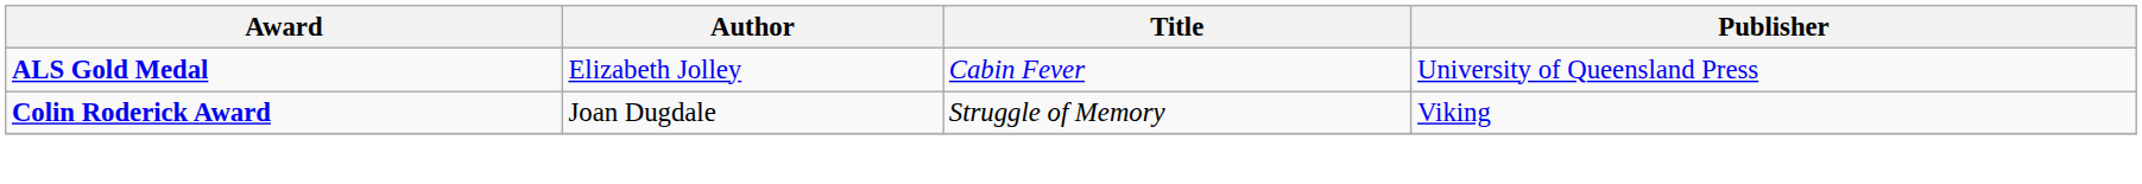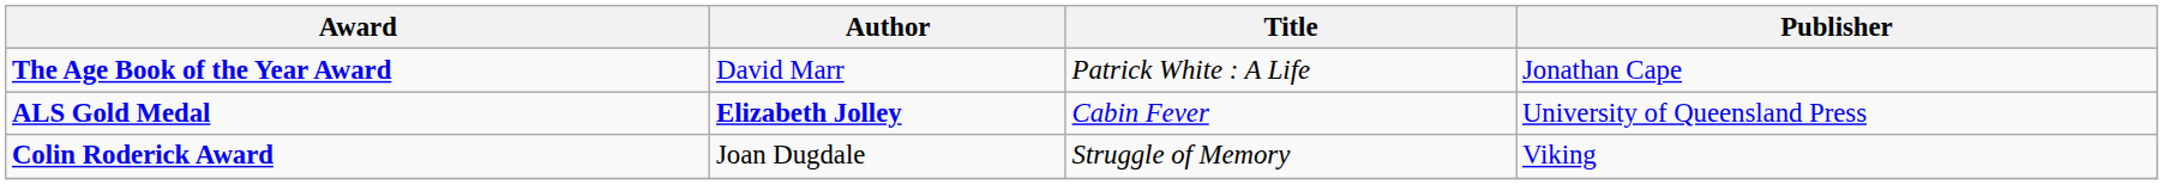+ row: The Age Book of the Year Award | David Marr | Patrick White : A Life | Jonathan Cape
ALS Gold Medal | Author: normal -> bold
